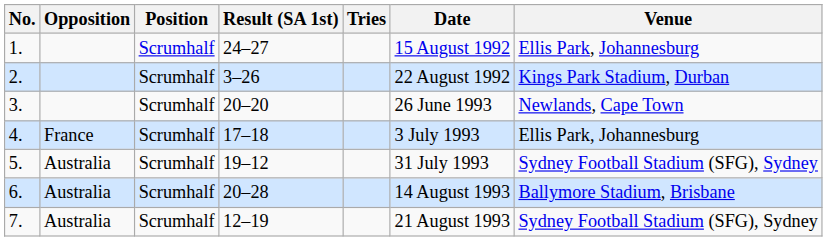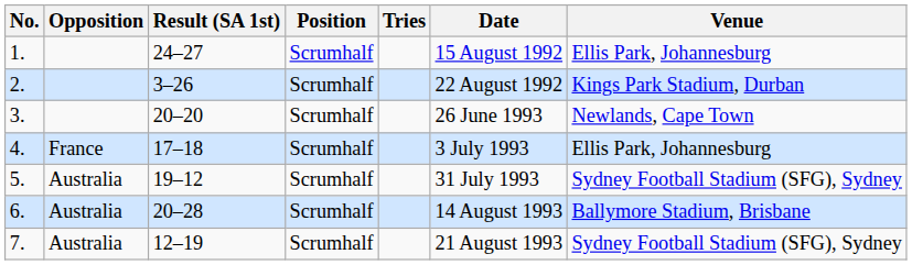columns swapped: Result (SA 1st) <-> Position
